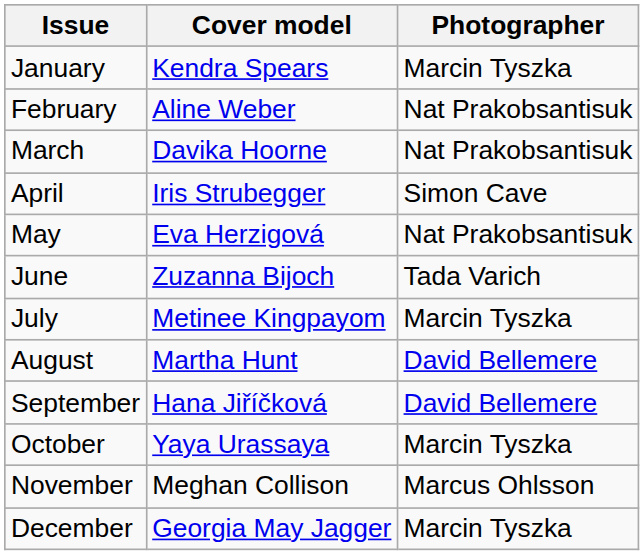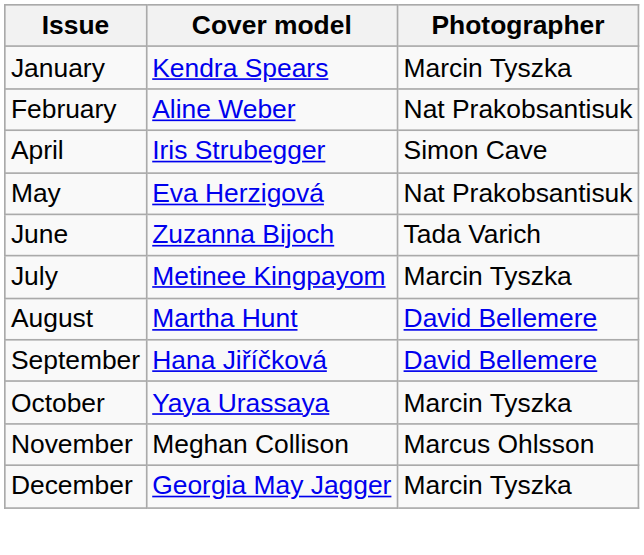- row: March | Davika Hoorne | Nat Prakobsantisuk
